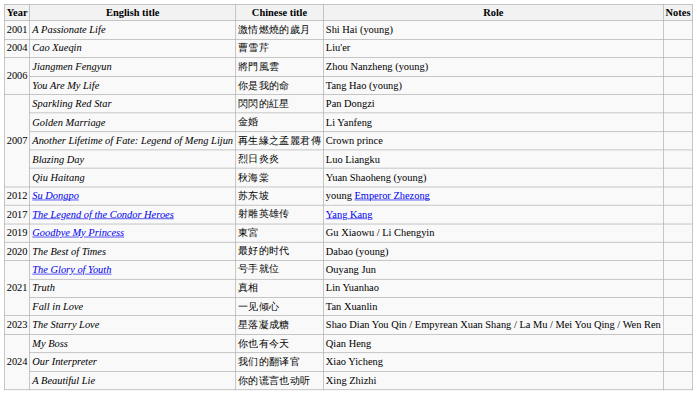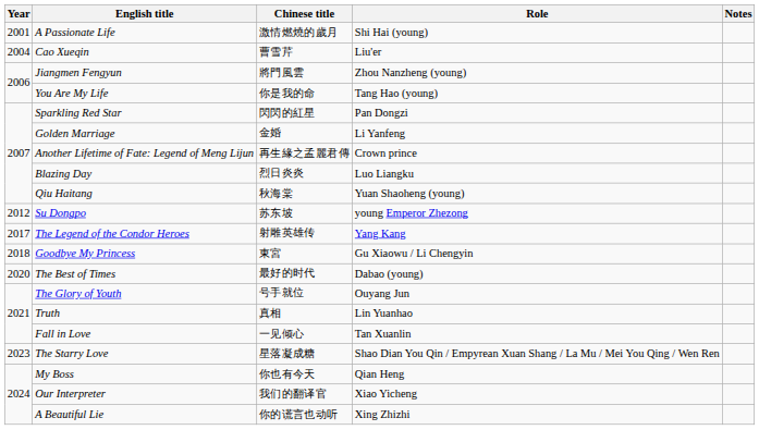Goodbye My Princess | Year: 2019 -> 2018
